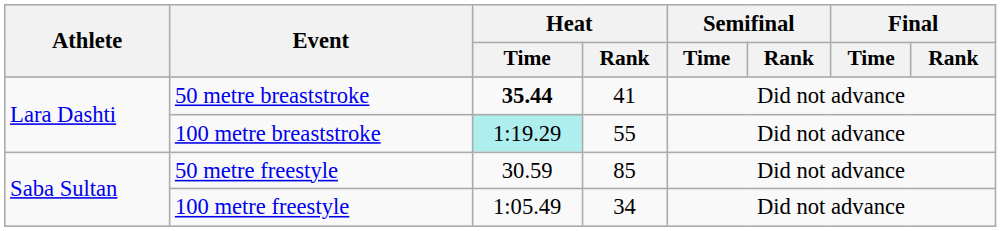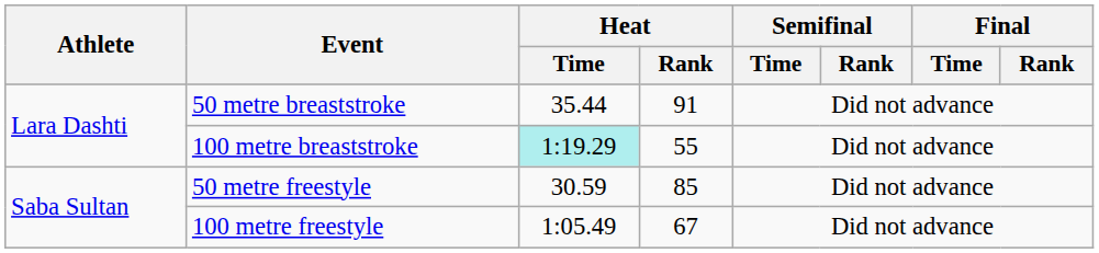50 metre breaststroke | Heat / Time: bold -> normal
50 metre breaststroke | Heat / Rank: 41 -> 91
100 metre freestyle | Heat / Rank: 34 -> 67
